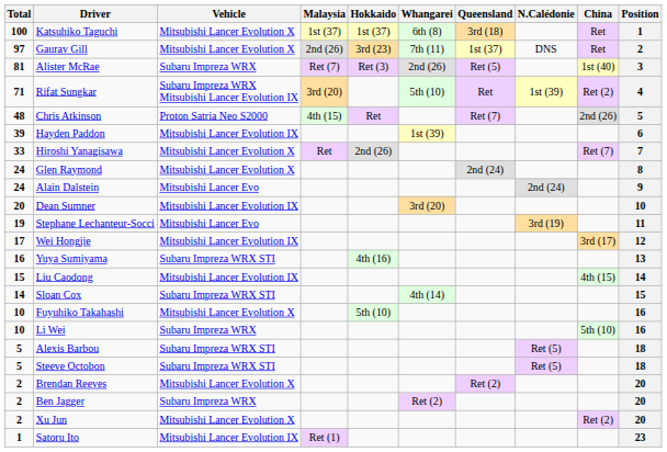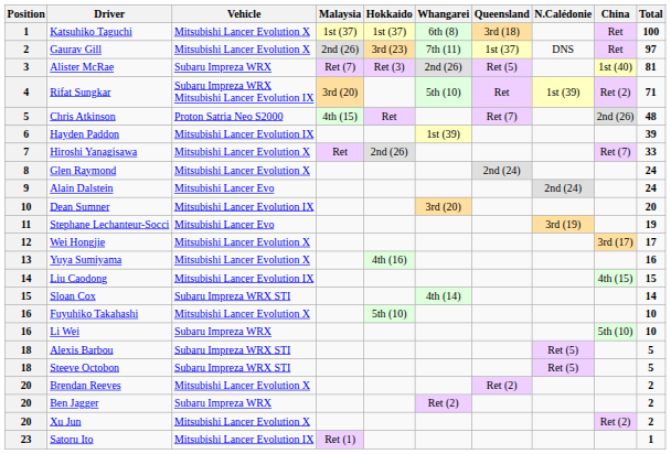columns swapped: Position <-> Total
Wei Hongjie | Vehicle: Mitsubishi Lancer Evolution IX -> Mitsubishi Lancer Evolution X
Yuya Sumiyama | Vehicle: Subaru Impreza WRX STI -> Mitsubishi Lancer Evolution X
